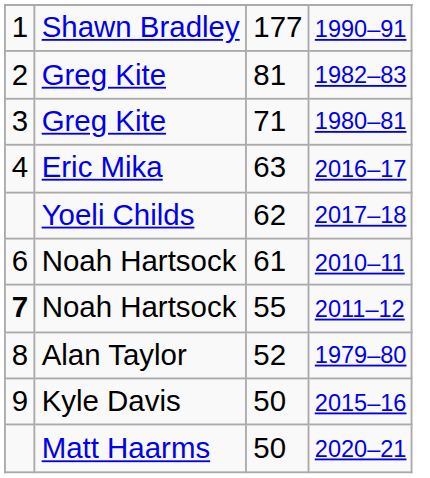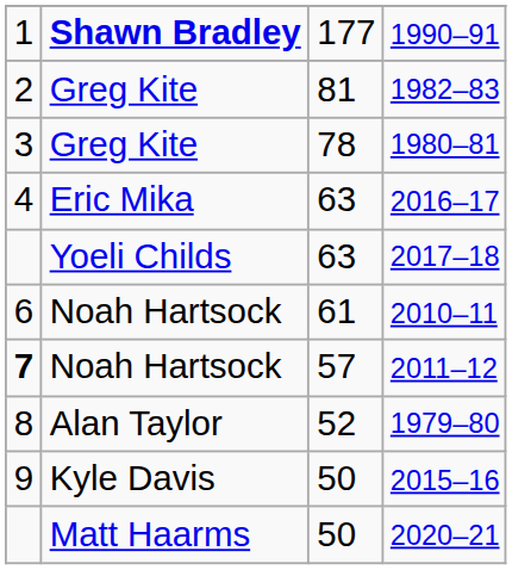1990–91 | column 2: normal -> bold
1980–81 | column 3: 71 -> 78
2017–18 | column 3: 62 -> 63
2011–12 | column 3: 55 -> 57
